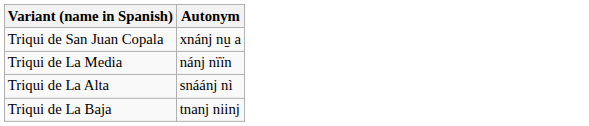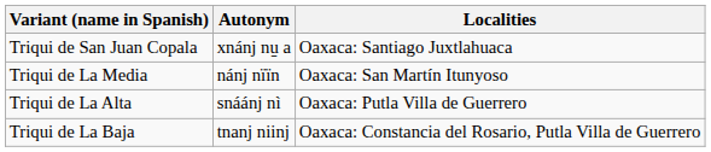+ column: Localities | Oaxaca: Santiago Juxtlahuaca | Oaxaca: San Martín Itunyoso | Oaxaca: Putla Villa de Guerrero | Oaxaca: Constancia del Rosario, Putla Villa de Guerrero
